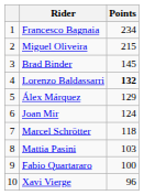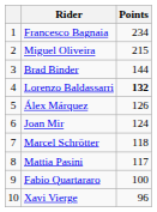Brad Binder | Points: 145 -> 144
Álex Márquez | Points: 129 -> 126
Mattia Pasini | Points: 103 -> 117
